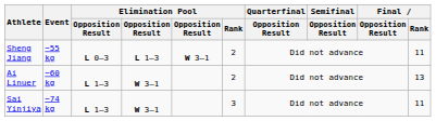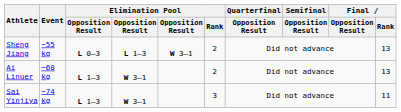Sheng Jiang | Final / Rank: 11 -> 13
